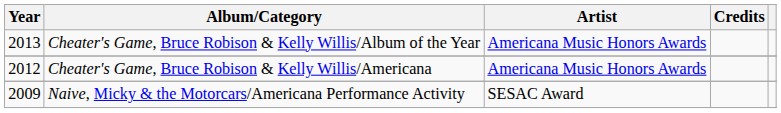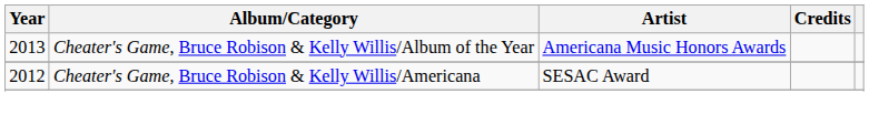Cheater's Game, Bruce Robison & Kelly Willis/Americana | Artist: Americana Music Honors Awards -> SESAC Award
- row: 2009 | Naive, Micky & the Motorcars/Americana Performance Activity | SESAC Award
